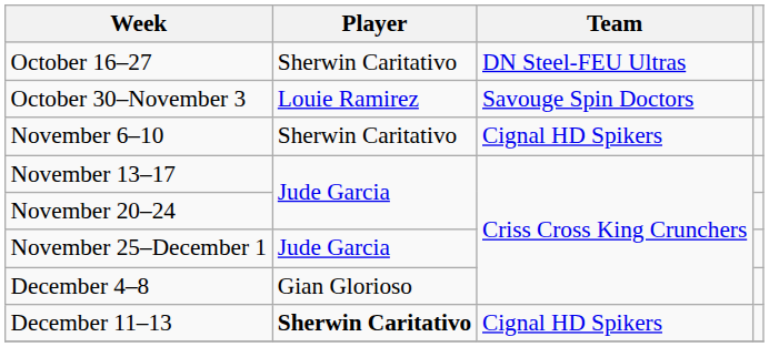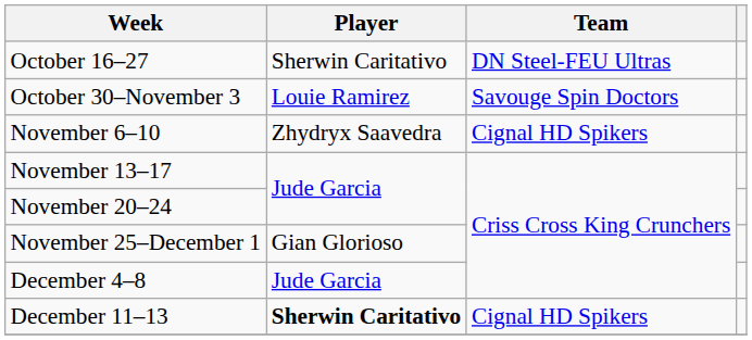November 6–10 | Player: Sherwin Caritativo -> Zhydryx Saavedra
November 25–December 1 | Player: Jude Garcia -> Gian Glorioso
December 4–8 | Player: Gian Glorioso -> Jude Garcia
